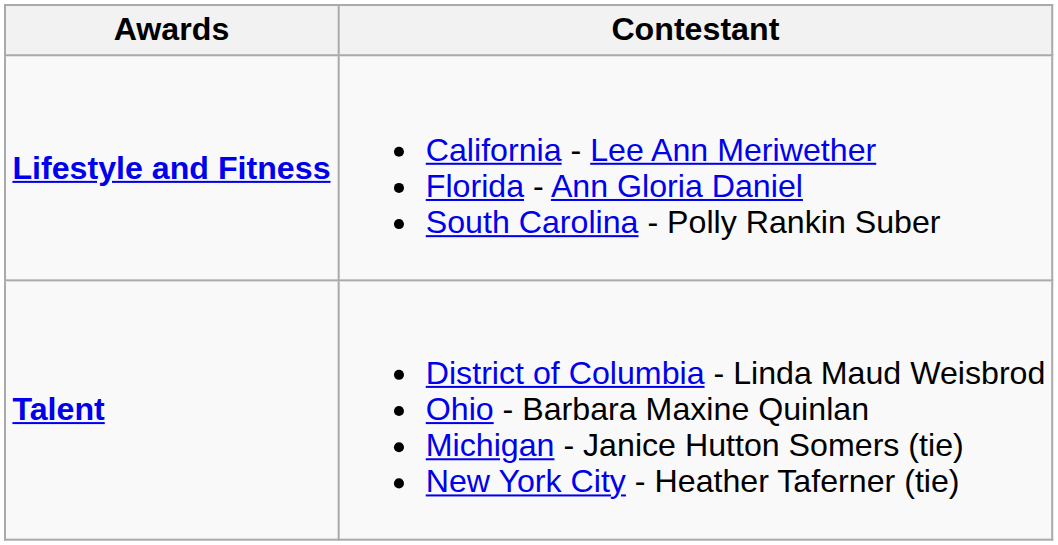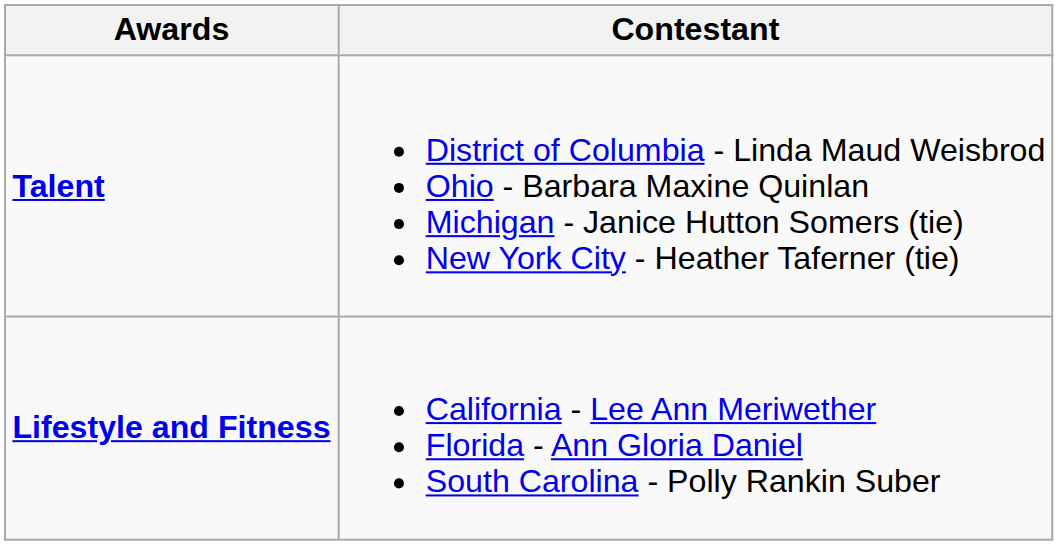rows swapped: Lifestyle and Fitness <-> Talent
